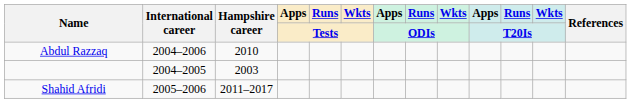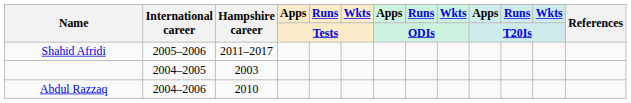rows swapped: Abdul Razzaq <-> Shahid Afridi
